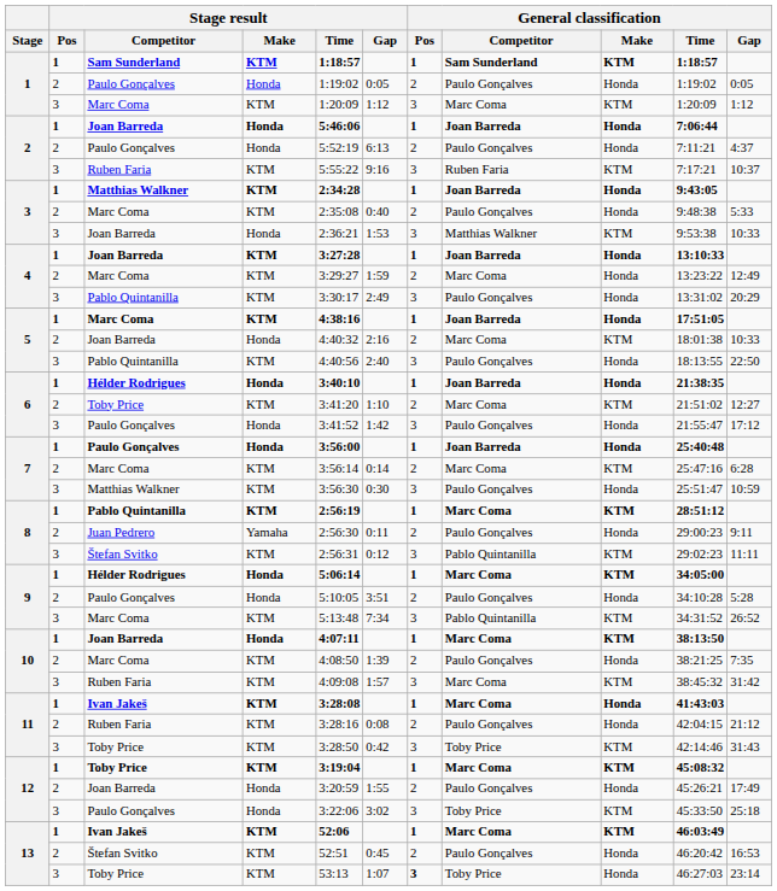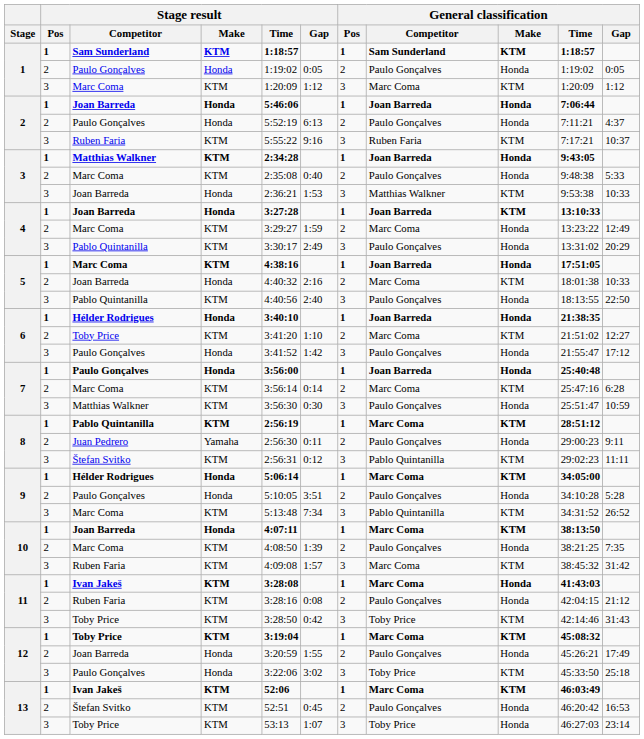4 / Joan Barreda | Stage result / Make: KTM -> Honda
4 / Joan Barreda | General classification / Make: Honda -> KTM
13 / Toby Price | General classification / Pos: bold -> normal
